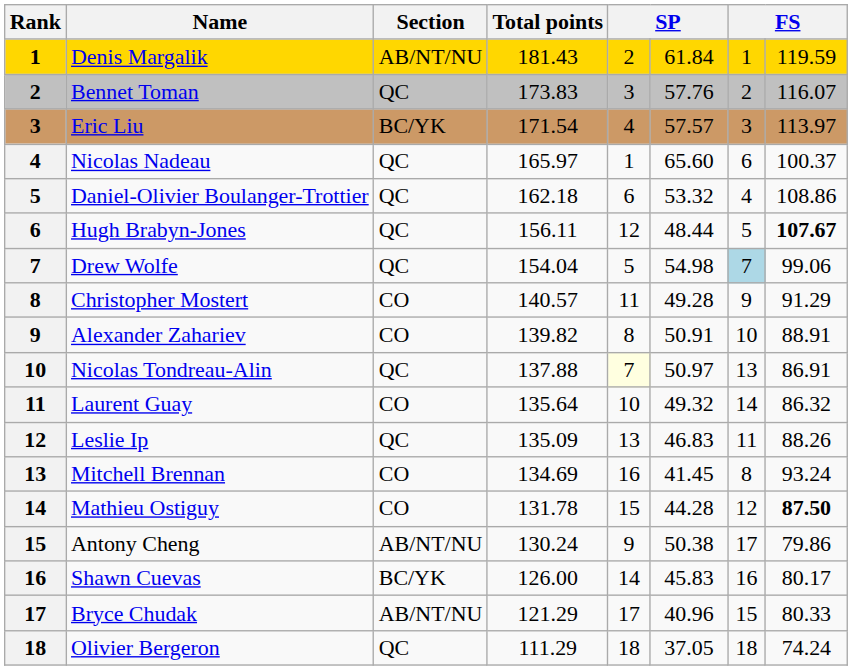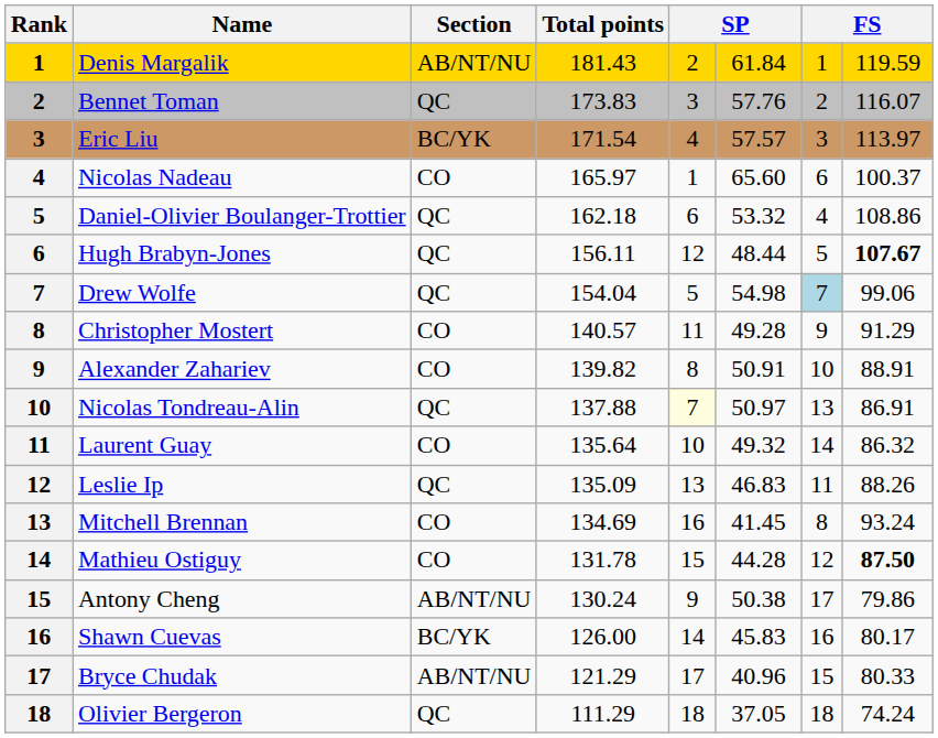Nicolas Nadeau | Section: QC -> CO
